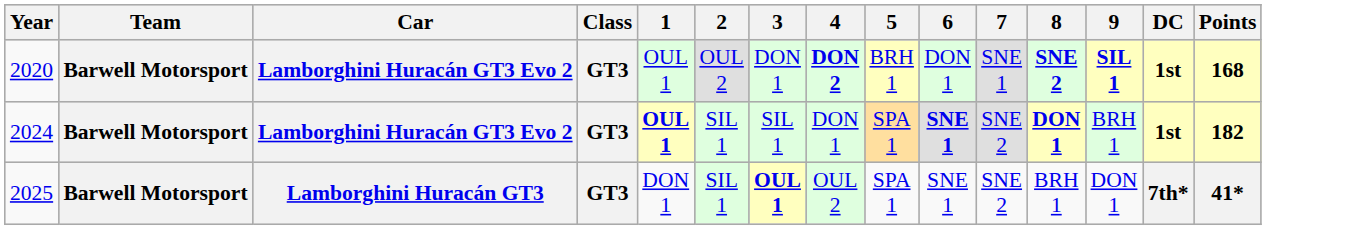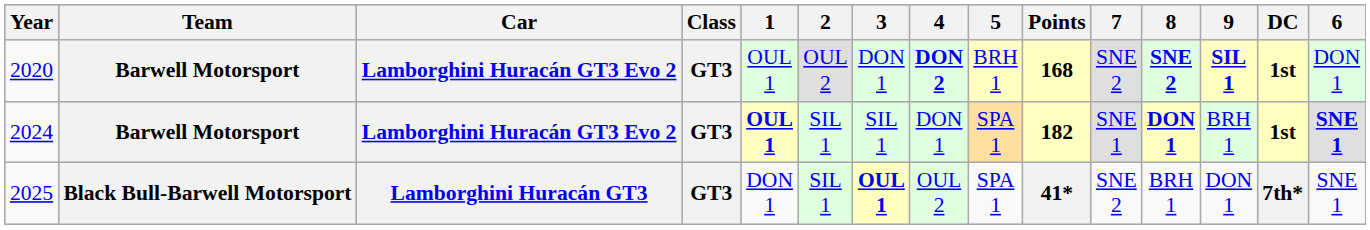columns swapped: 6 <-> Points
2020 | 7: SNE 1 -> SNE 2
2024 | 7: SNE 2 -> SNE 1
2025 | Team: Barwell Motorsport -> Black Bull-Barwell Motorsport
